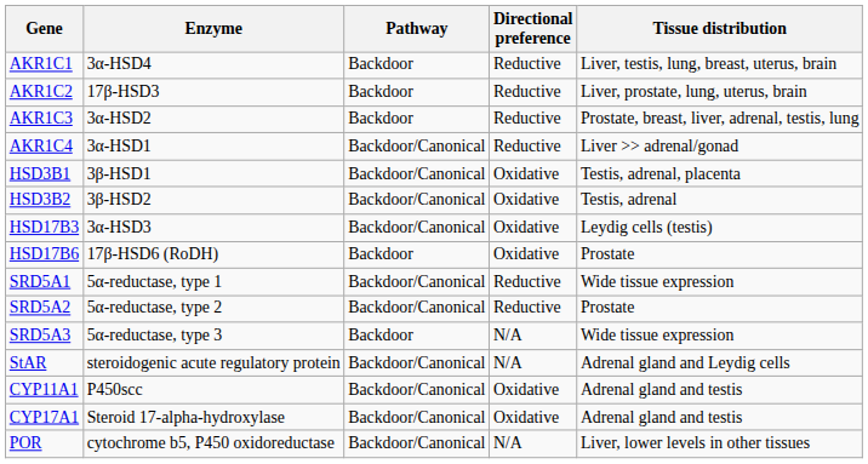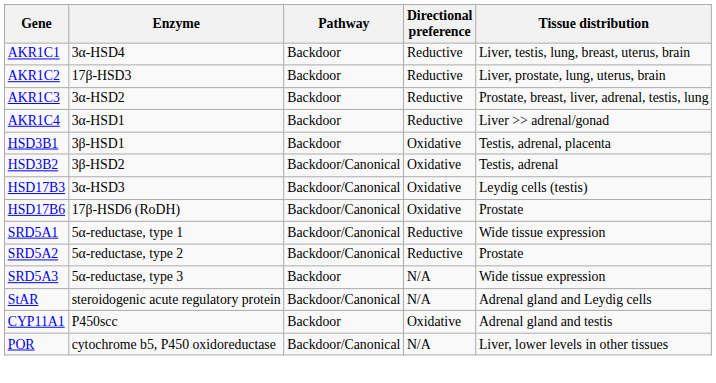AKR1C4 | Pathway: Backdoor/Canonical -> Backdoor
HSD3B1 | Pathway: Backdoor/Canonical -> Backdoor
HSD17B6 | Pathway: Backdoor -> Backdoor/Canonical
CYP11A1 | Pathway: Backdoor/Canonical -> Backdoor
- row: CYP17A1 | Steroid 17-alpha-hydroxylase | Backdoor/Canonical | Oxidative | Adrenal gland and testis
